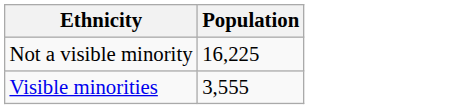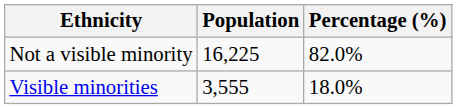+ column: Percentage (%) | 82.0% | 18.0%
